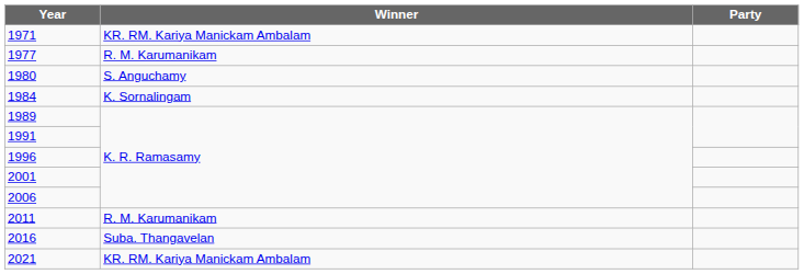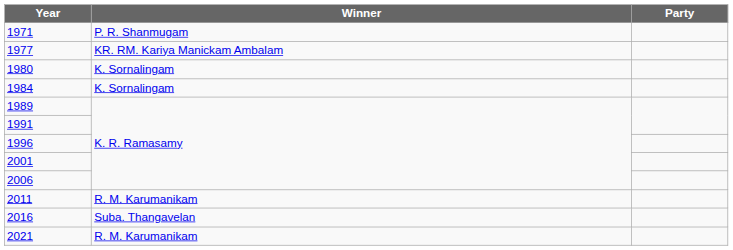1971 | Winner: KR. RM. Kariya Manickam Ambalam -> P. R. Shanmugam
1977 | Winner: R. M. Karumanikam -> KR. RM. Kariya Manickam Ambalam
1980 | Winner: S. Anguchamy -> K. Sornalingam
2021 | Winner: KR. RM. Kariya Manickam Ambalam -> R. M. Karumanikam
